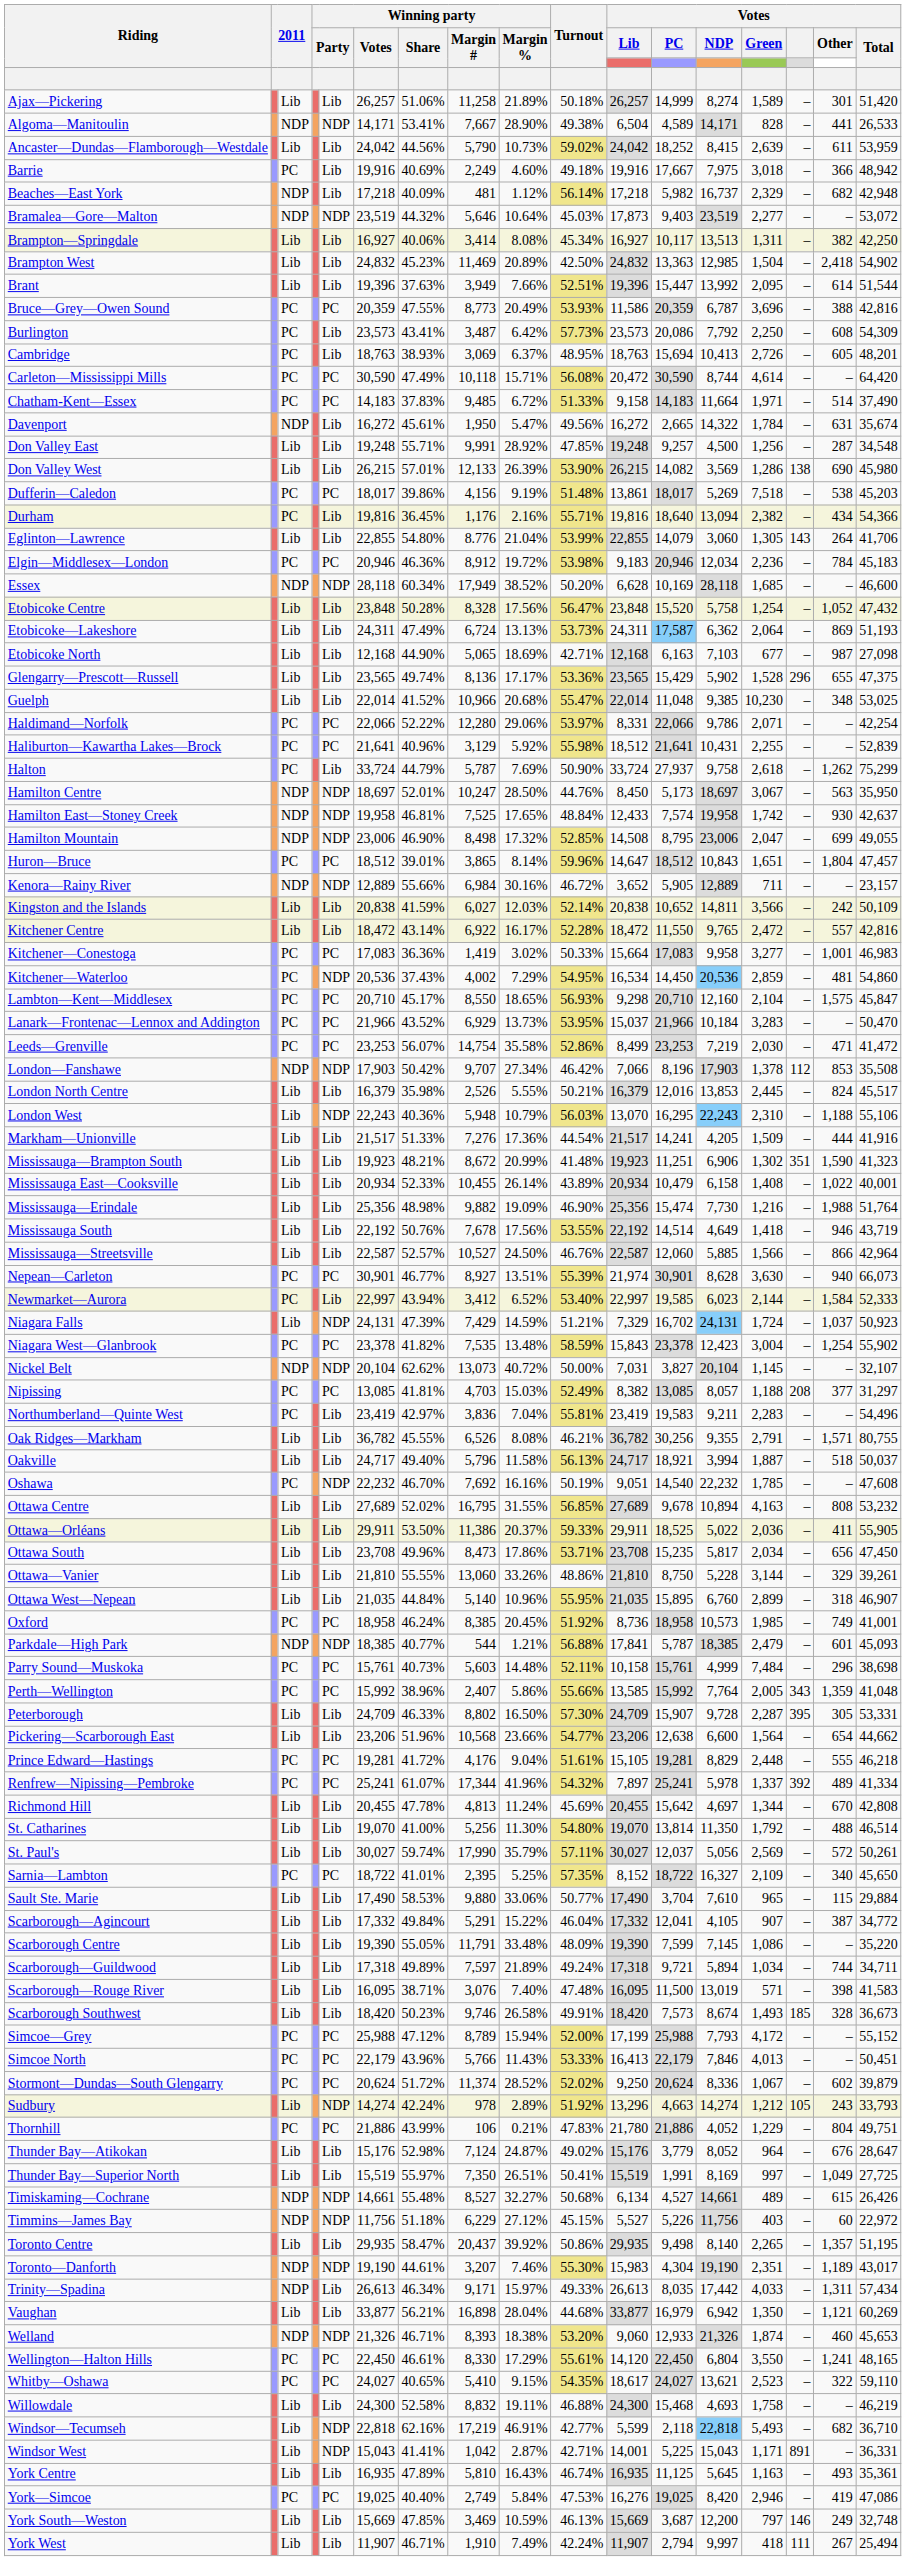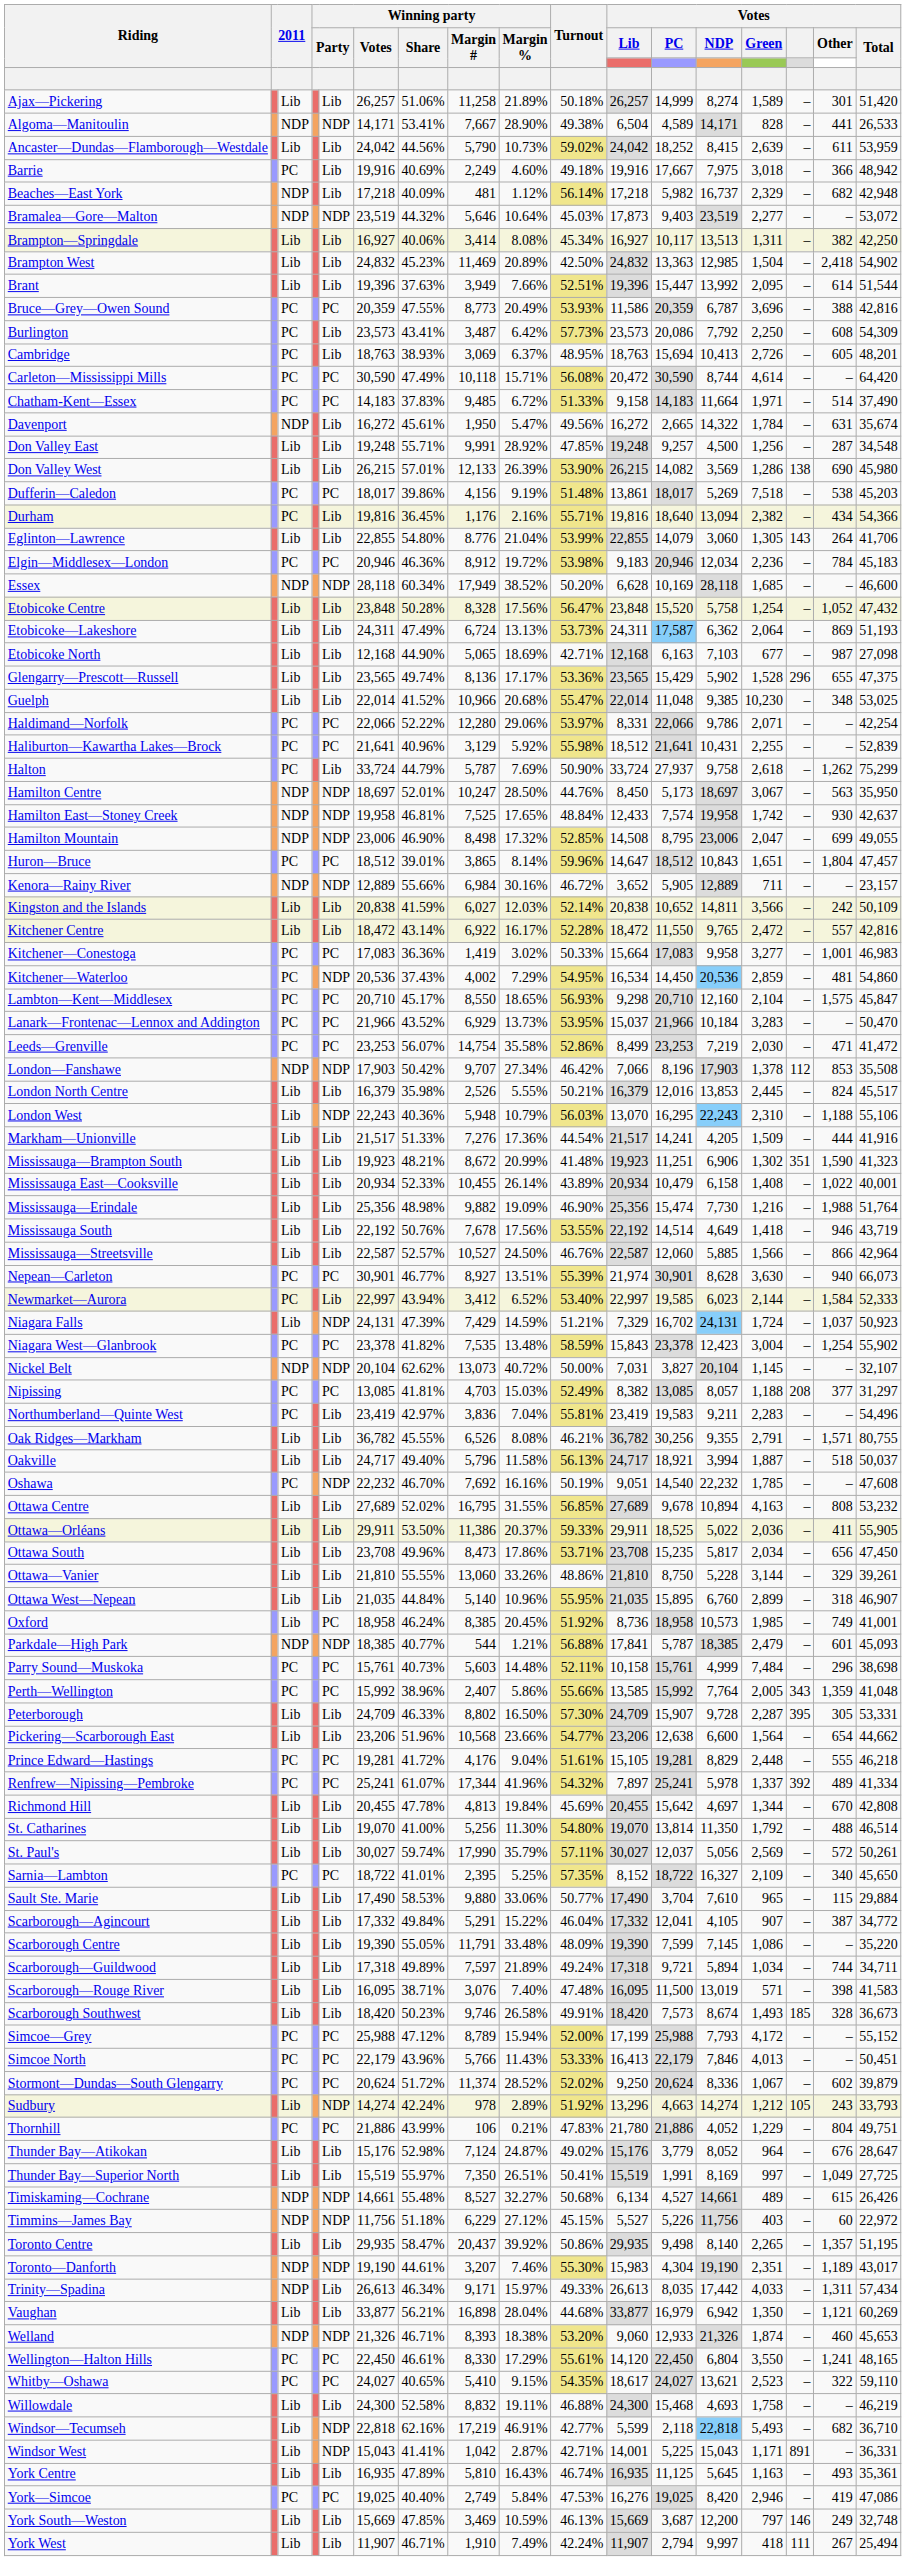Oxford | column 3: PC -> Lib
Richmond Hill | Winning party / Margin %: 11.24% -> 19.84%
